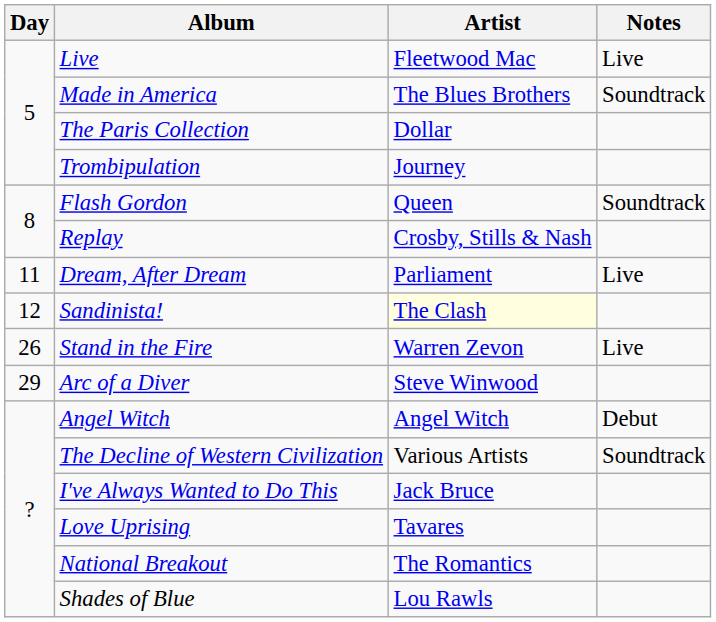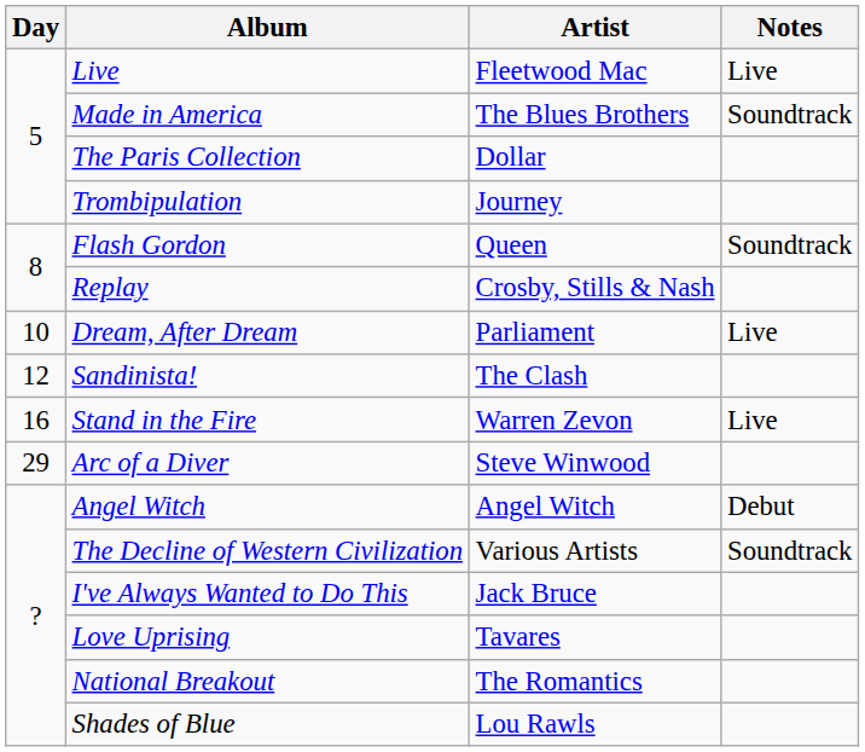Dream, After Dream | Day: 11 -> 10
Sandinista! | Artist: lightyellow background -> no background
Stand in the Fire | Day: 26 -> 16
